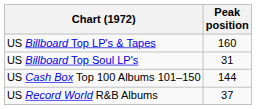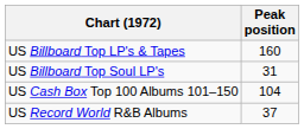US Cash Box Top 100 Albums 101–150 | Peak position: 144 -> 104
